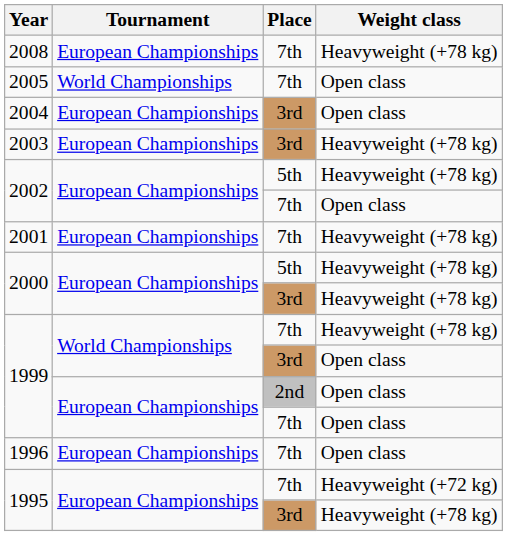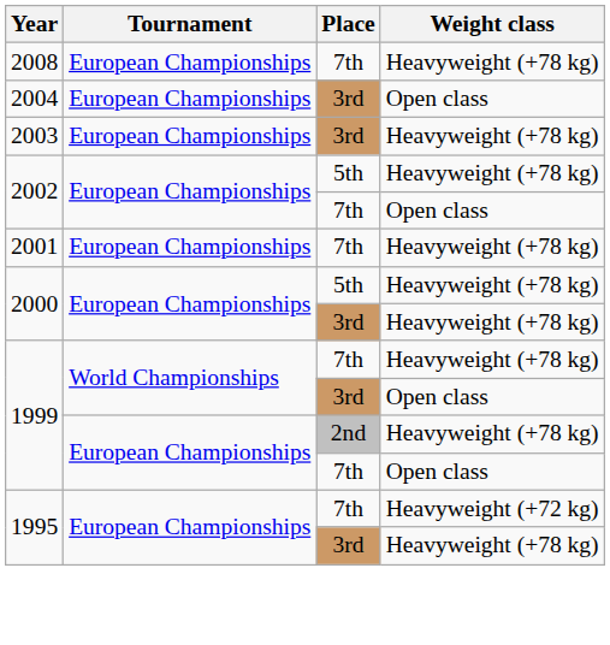- row: 2005 | World Championships | 7th | Open class
1999 / 2nd | Weight class: Open class -> Heavyweight (+78 kg)
- row: 1996 | European Championships | 7th | Open class
